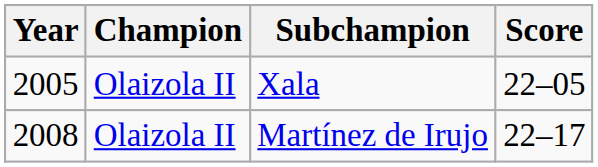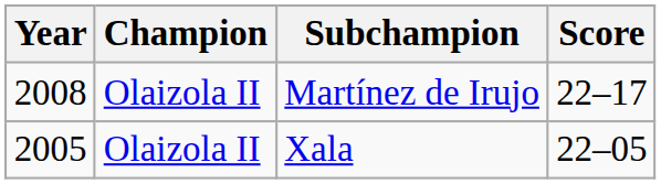rows swapped: Xala <-> Martínez de Irujo
